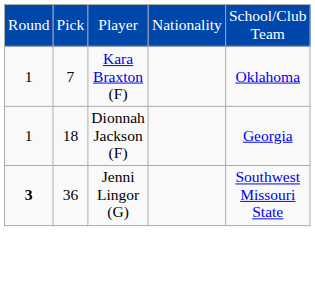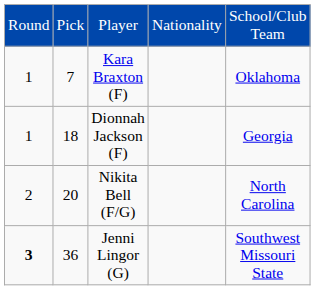+ row: 2 | 20 | Nikita Bell (F/G) | North Carolina
